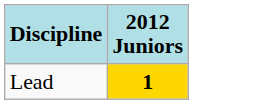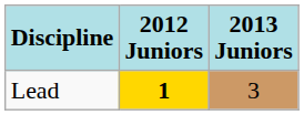+ column: 2013 Juniors | 3
